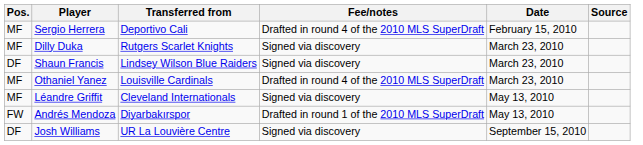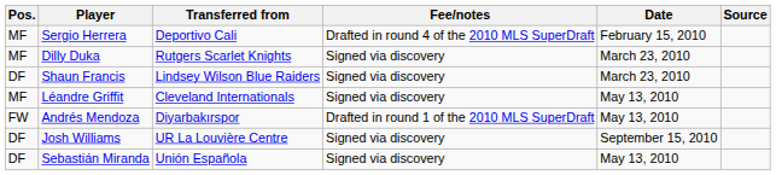- row: MF | Othaniel Yanez | Louisville Cardinals | Drafted in round 4 of the 2010 MLS SuperDraft | March 23, 2010
+ row: DF | Sebastián Miranda | Unión Española | Signed via discovery | May 13, 2010
